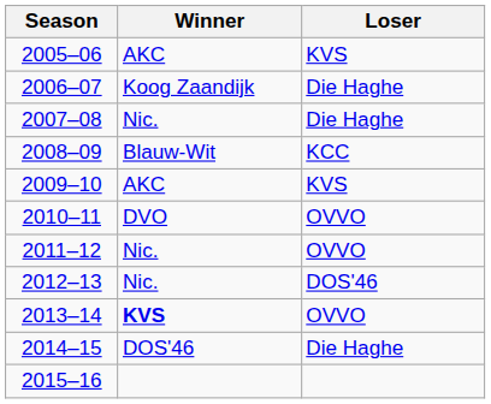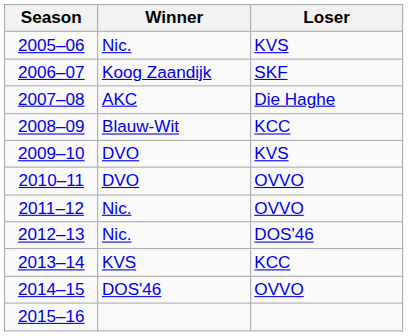2005–06 | Winner: AKC -> Nic.
2006–07 | Loser: Die Haghe -> SKF
2007–08 | Winner: Nic. -> AKC
2009–10 | Winner: AKC -> DVO
2013–14 | Winner: bold -> normal
2013–14 | Loser: OVVO -> KCC
2014–15 | Loser: Die Haghe -> OVVO
